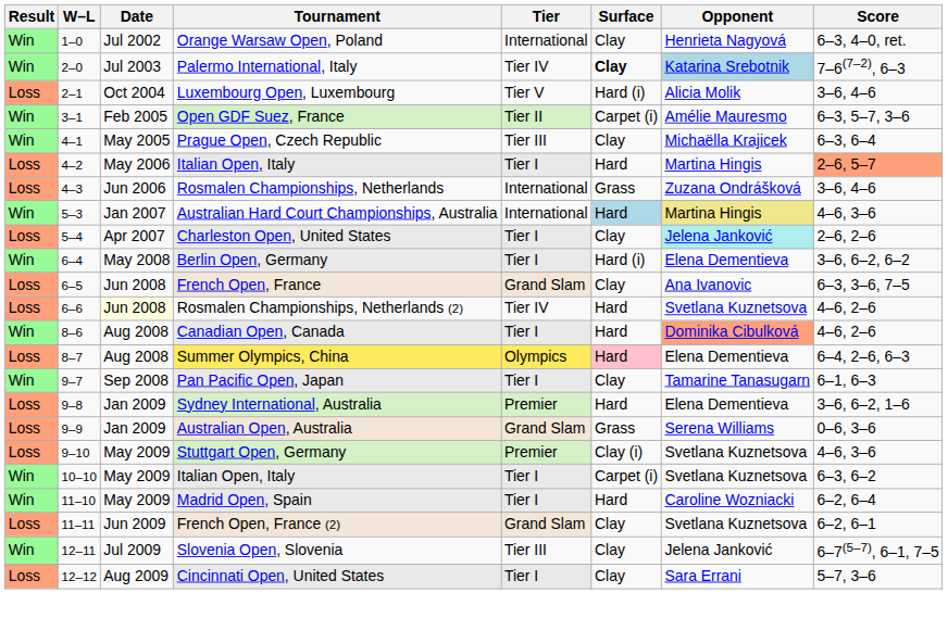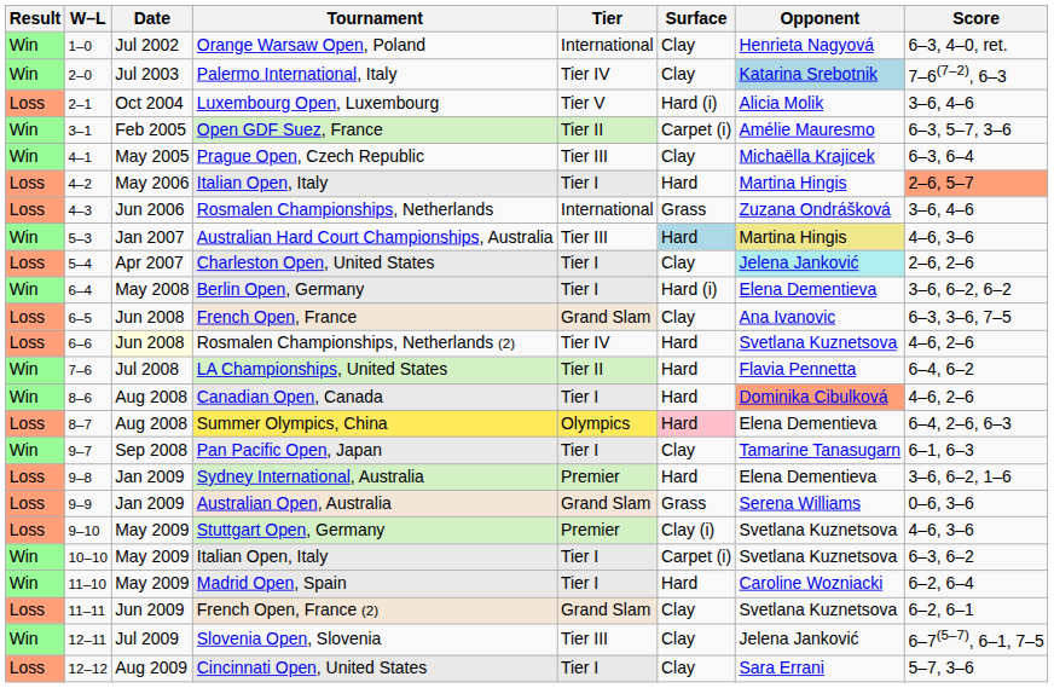Palermo International, Italy | Surface: bold -> normal
Australian Hard Court Championships, Australia | Tier: International -> Tier III
+ row: Win | 7–6 | Jul 2008 | LA Championships, United States | Tier II | Hard | Flavia Pennetta | 6–4, 6–2
